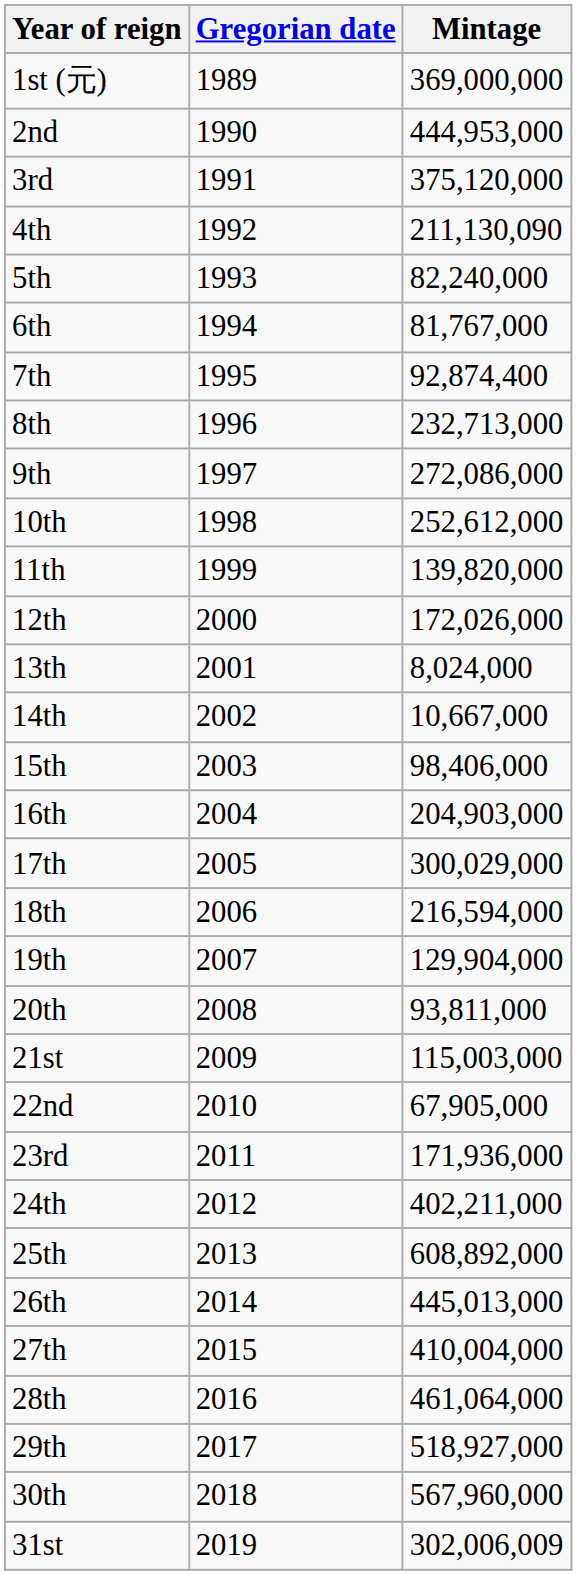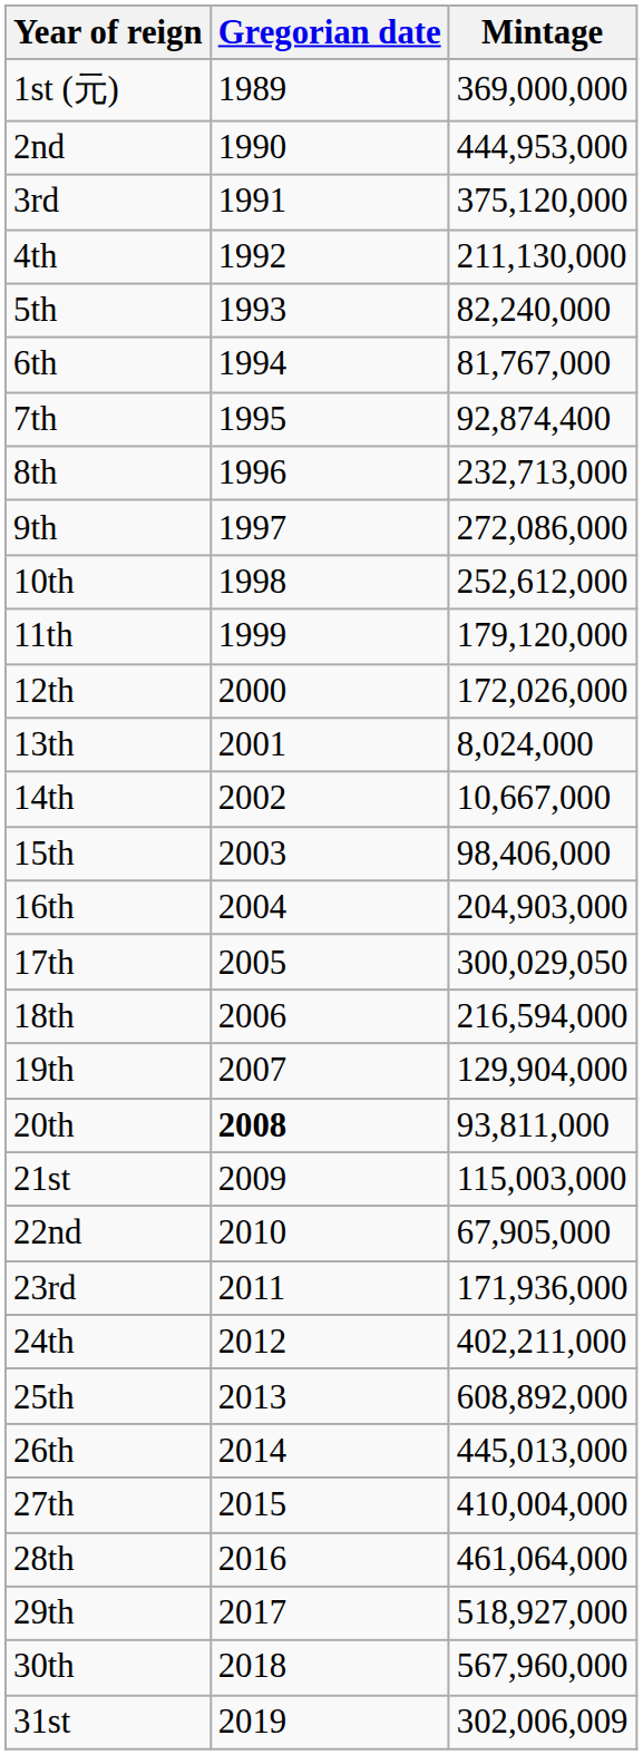4th | Mintage: 211,130,090 -> 211,130,000
11th | Mintage: 139,820,000 -> 179,120,000
17th | Mintage: 300,029,000 -> 300,029,050
20th | Gregorian date: normal -> bold
